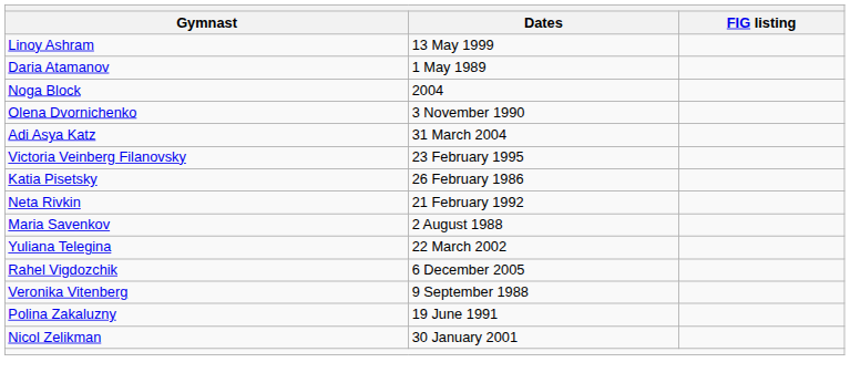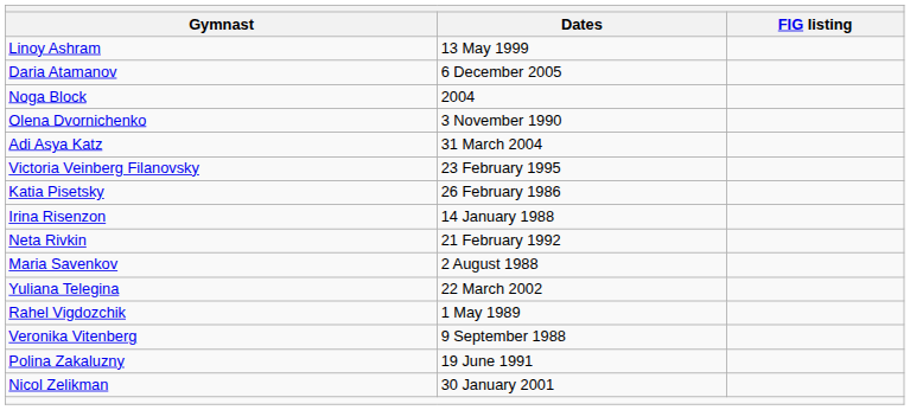Daria Atamanov | Dates: 1 May 1989 -> 6 December 2005
+ row: Irina Risenzon | 14 January 1988
Rahel Vigdozchik | Dates: 6 December 2005 -> 1 May 1989
